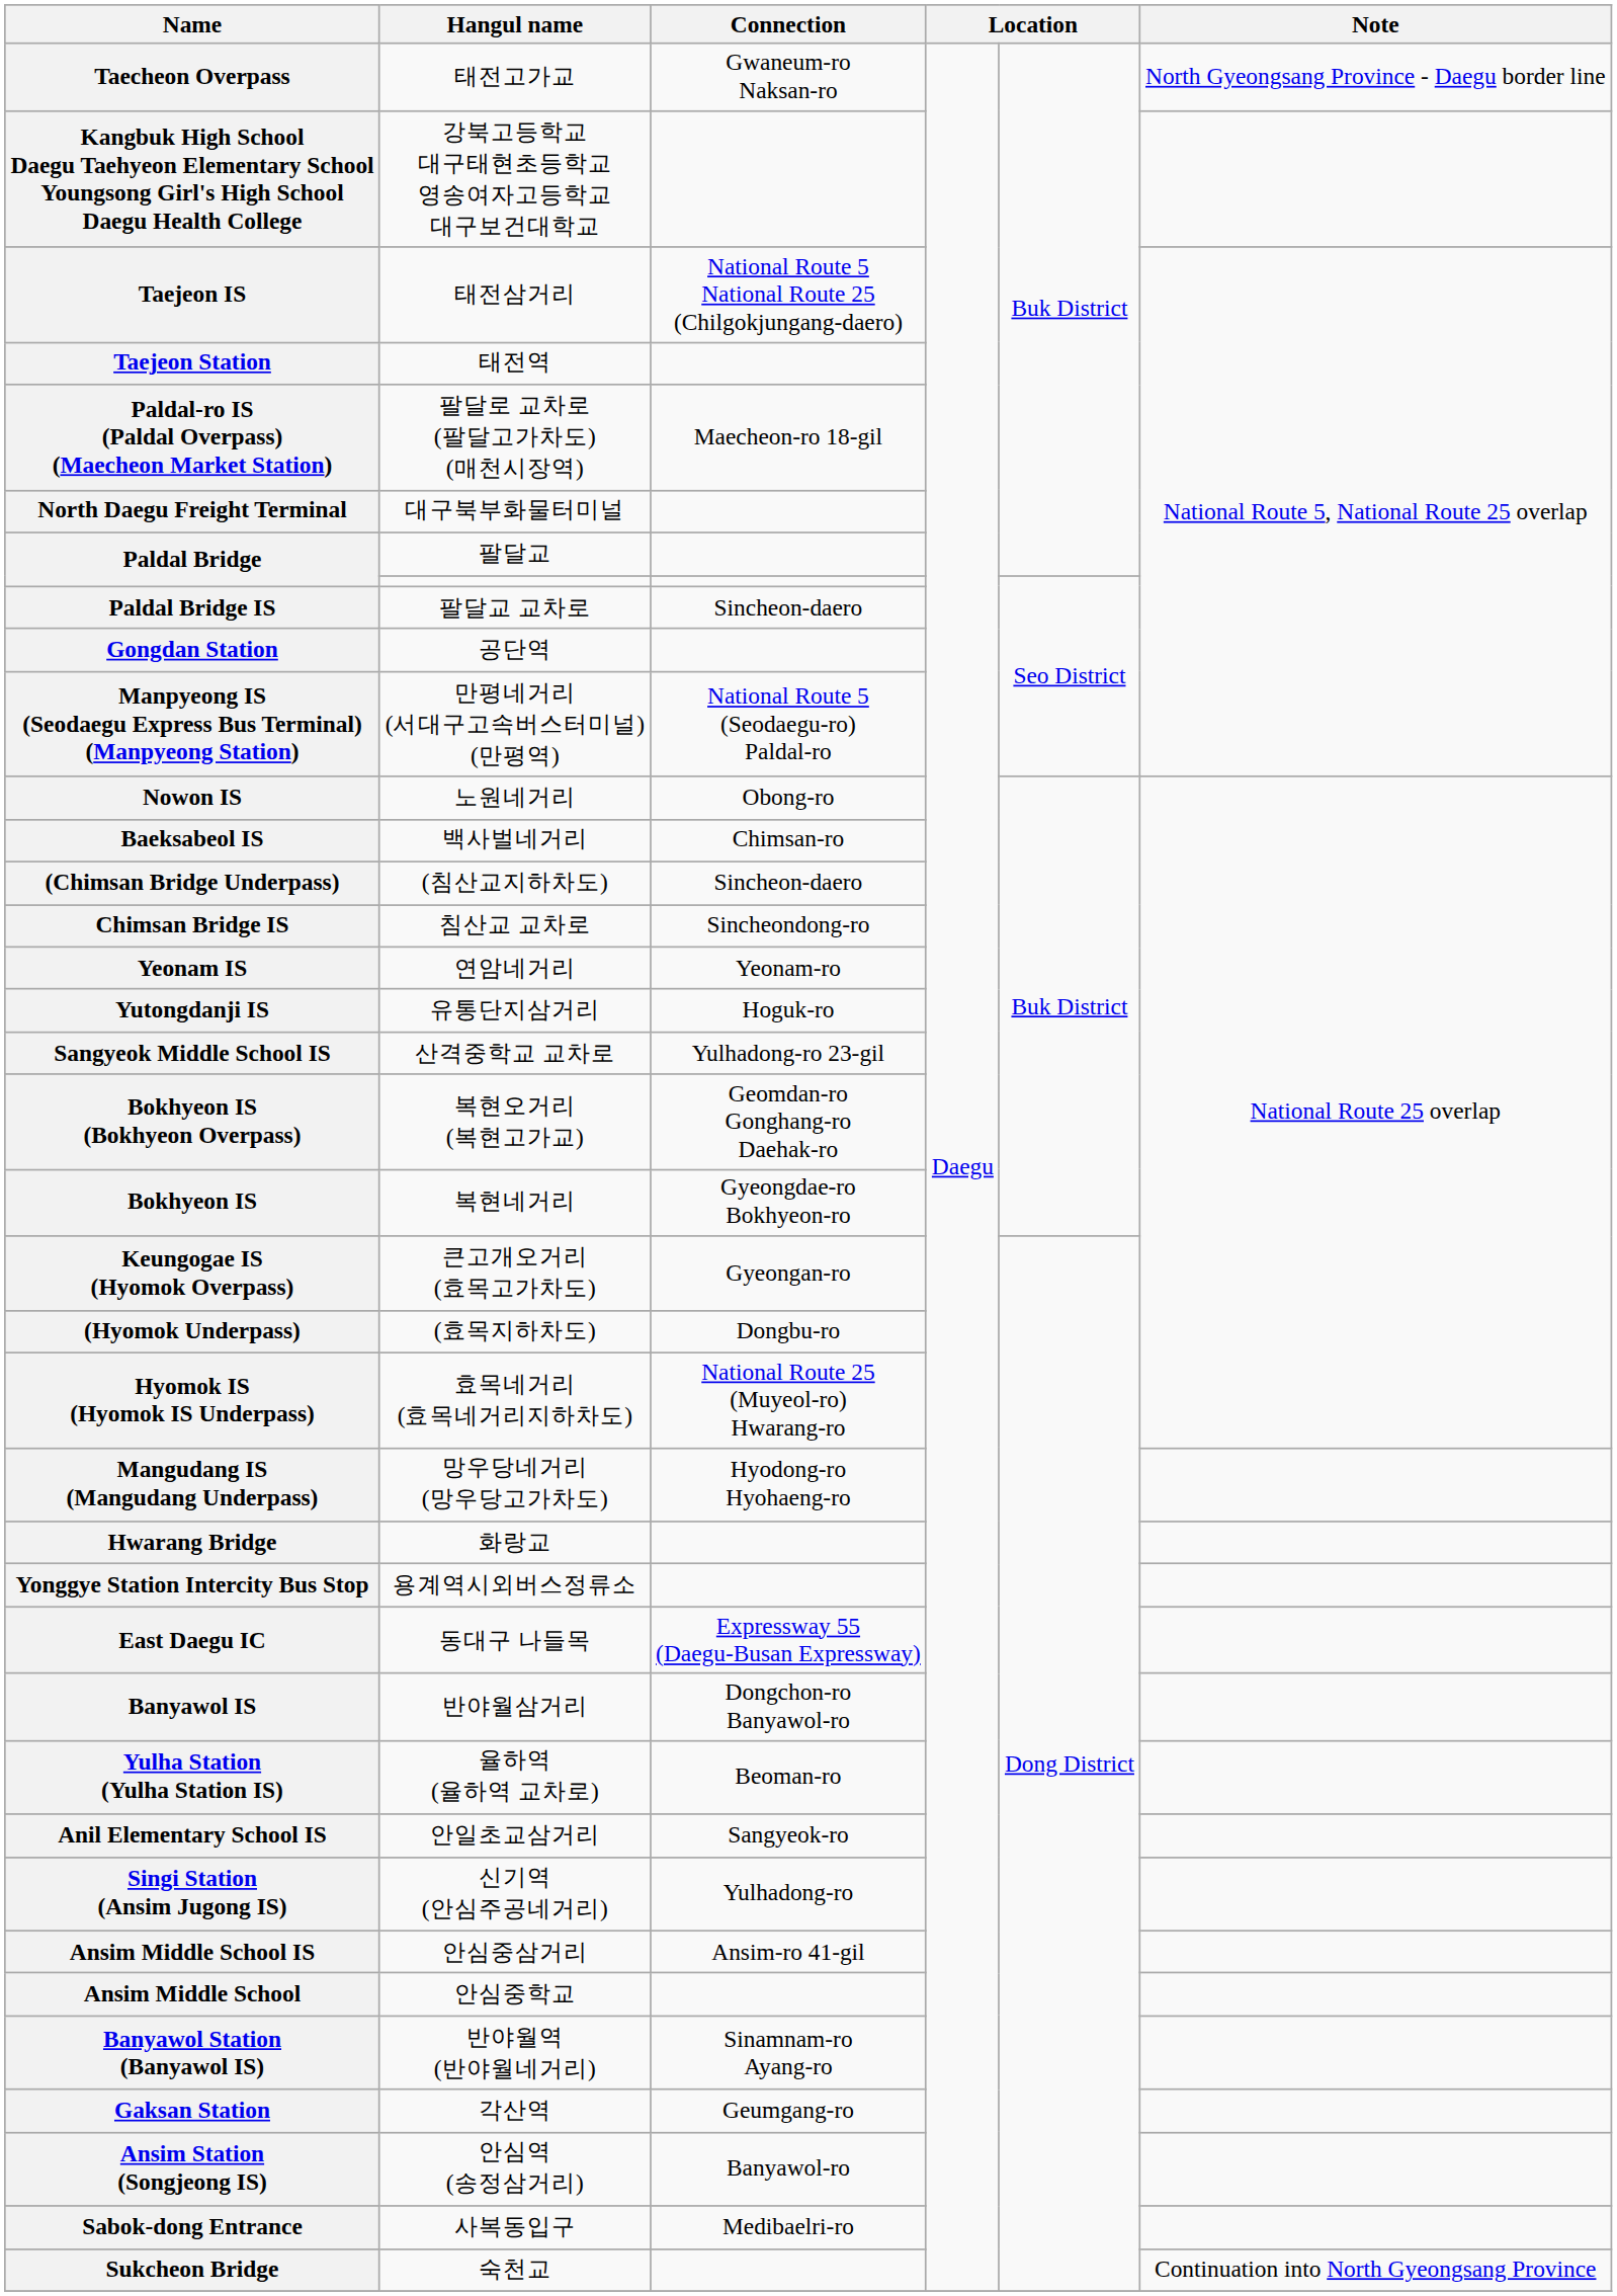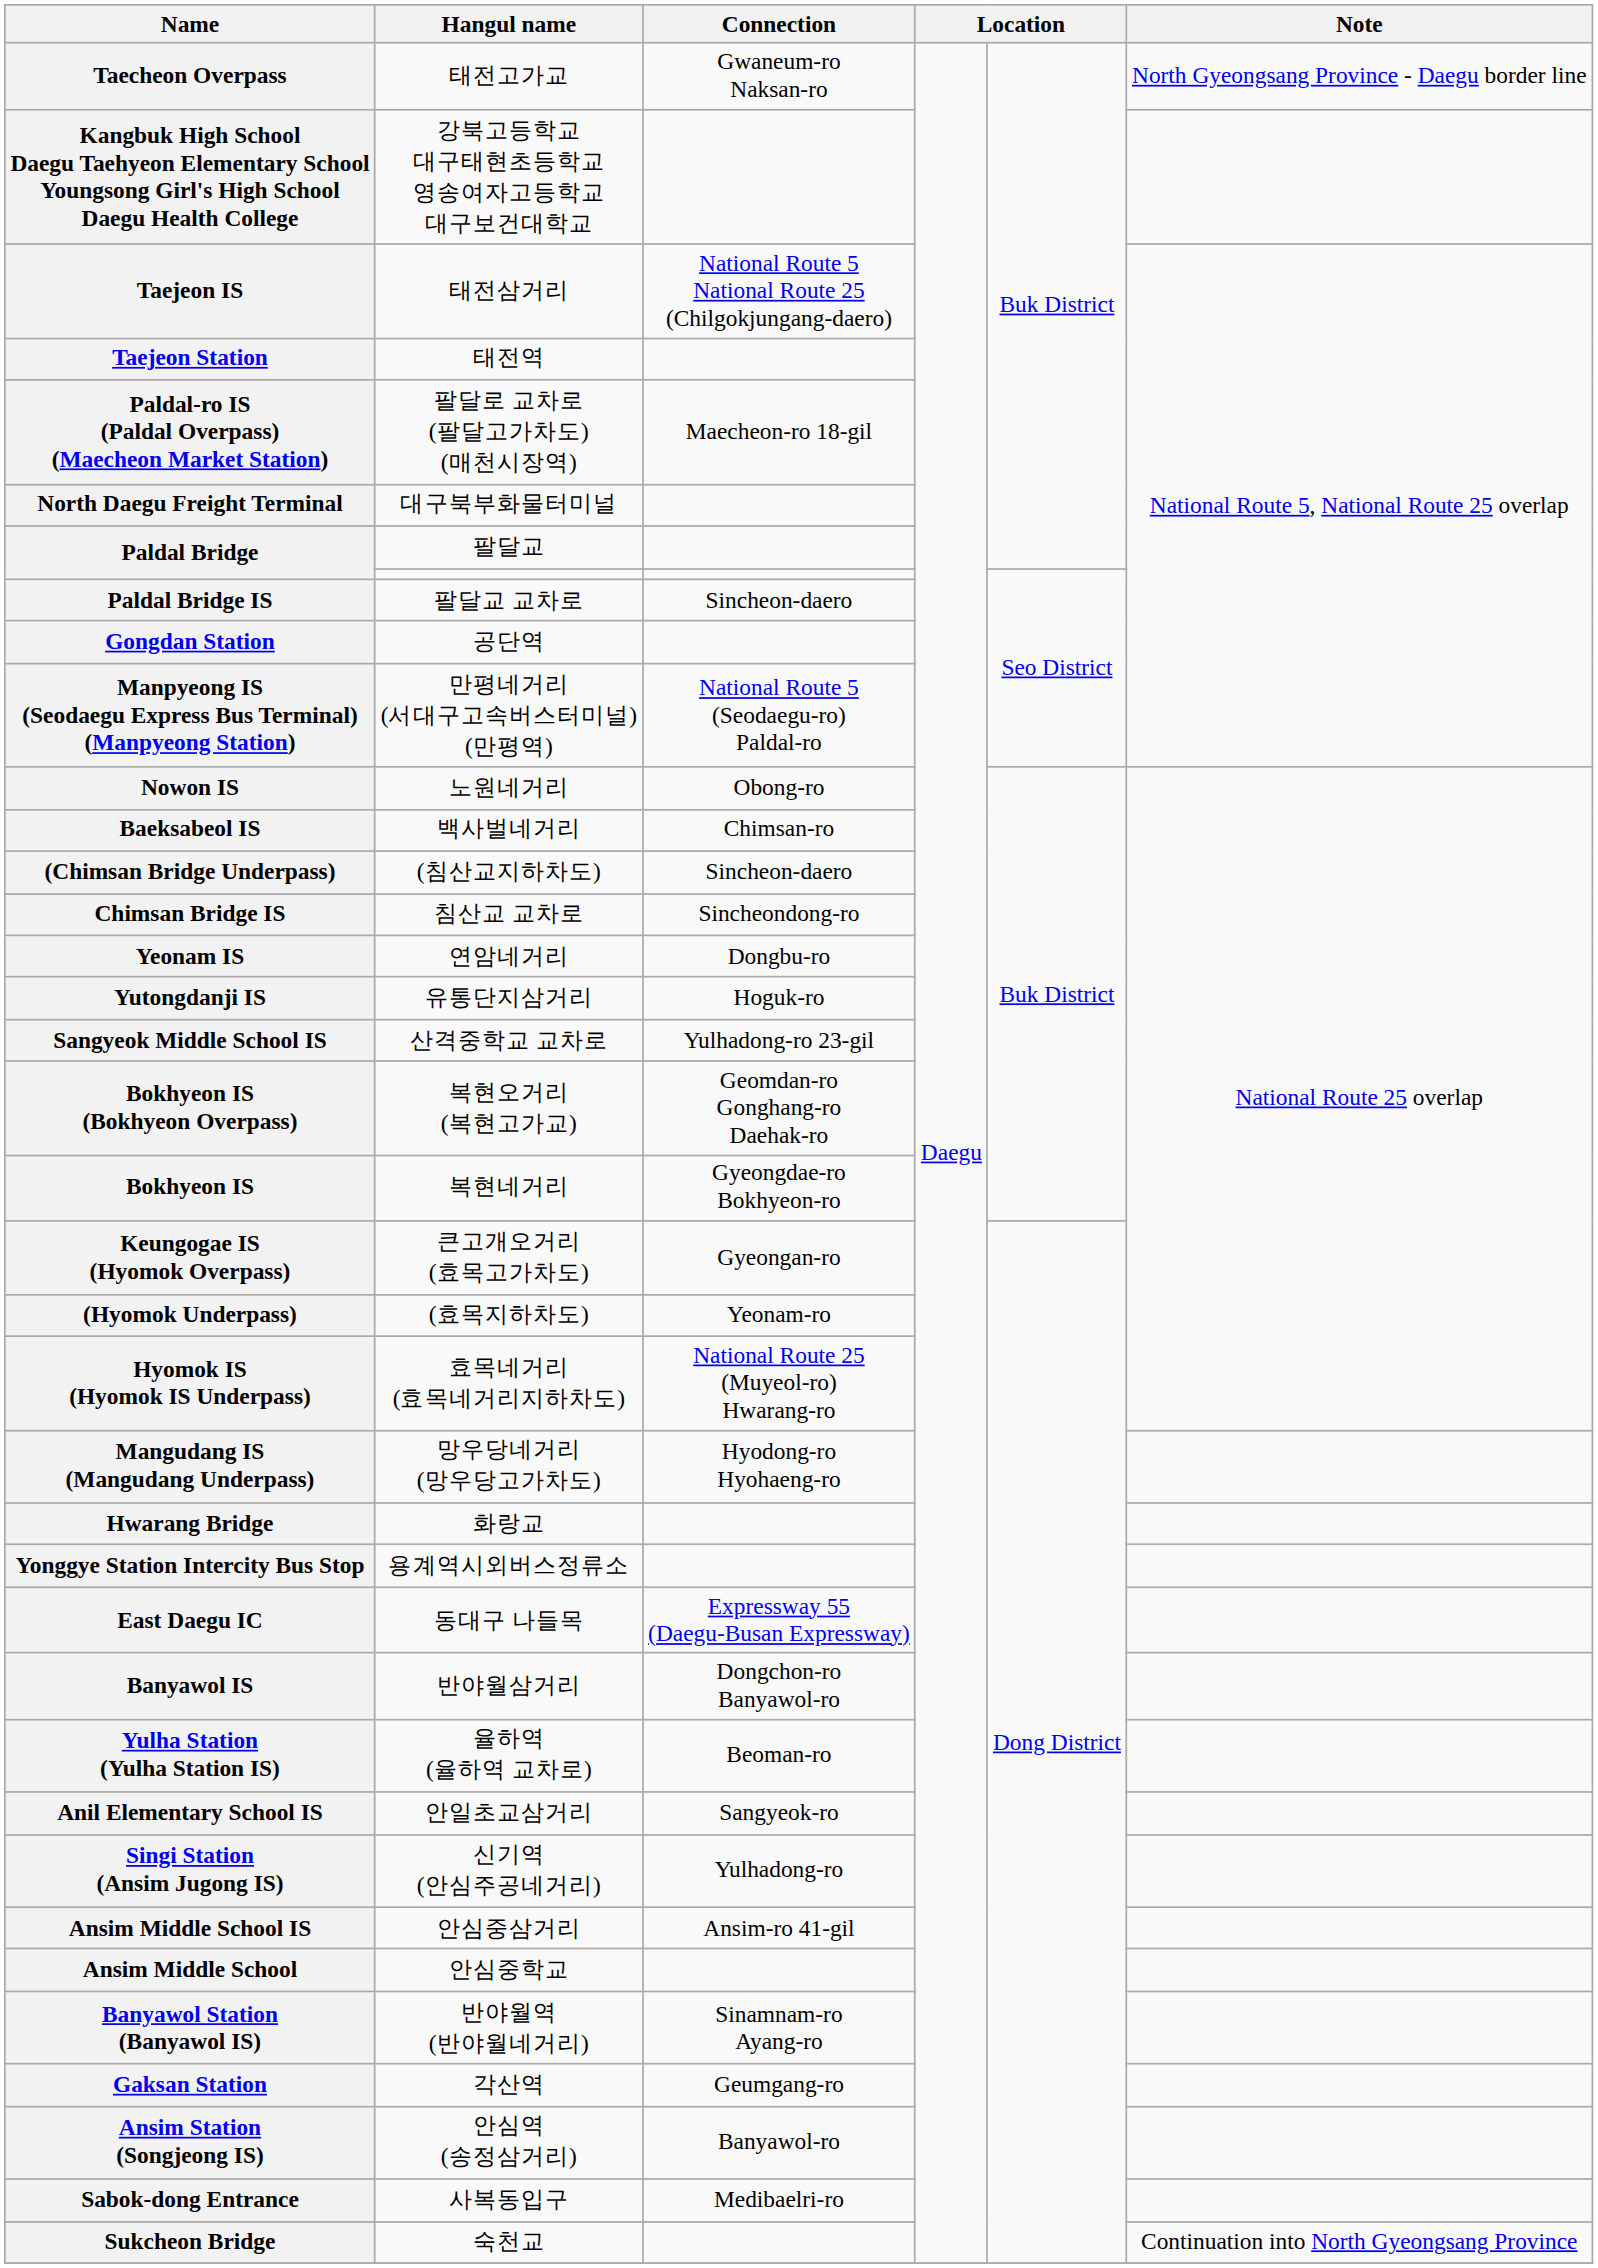연암네거리 | Connection: Yeonam-ro -> Dongbu-ro
(효목지하차도) | Connection: Dongbu-ro -> Yeonam-ro
